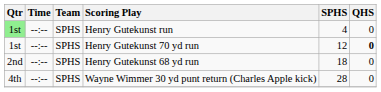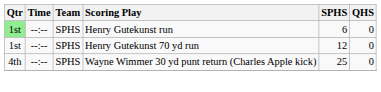Henry Gutekunst run | SPHS: 4 -> 6
Henry Gutekunst 70 yd run | QHS: bold -> normal
- row: 2nd | --:-- | SPHS | Henry Gutekunst 68 yd run | 18 | 0
Wayne Wimmer 30 yd punt return (Charles Apple kick) | SPHS: 28 -> 25
